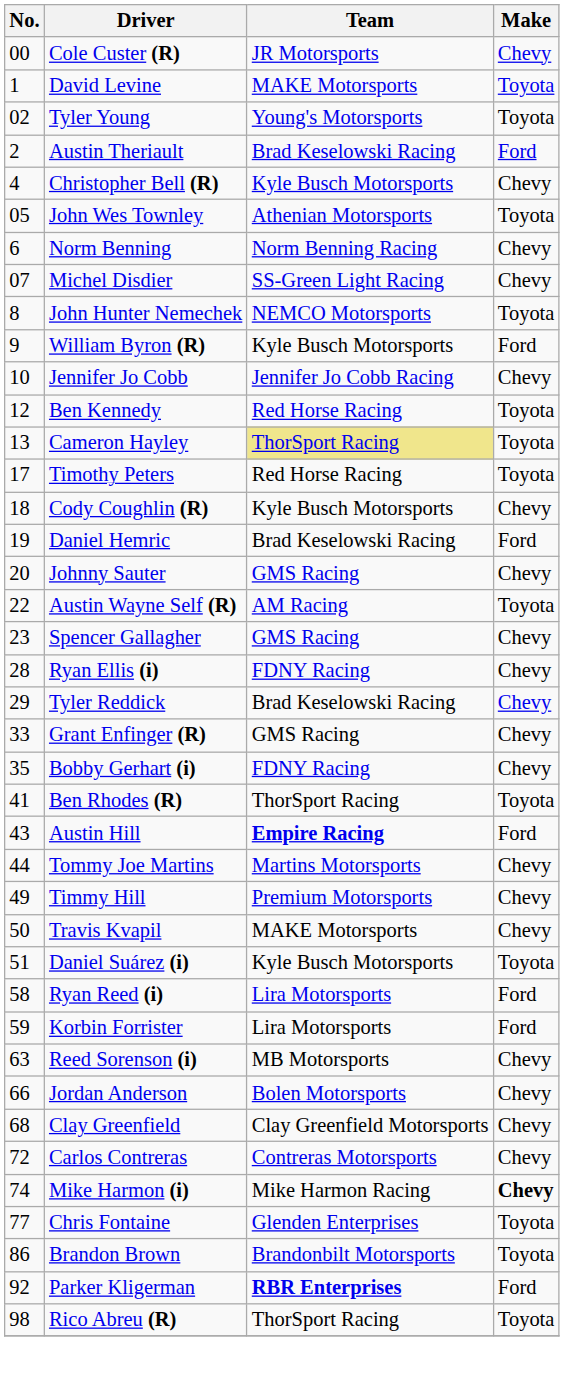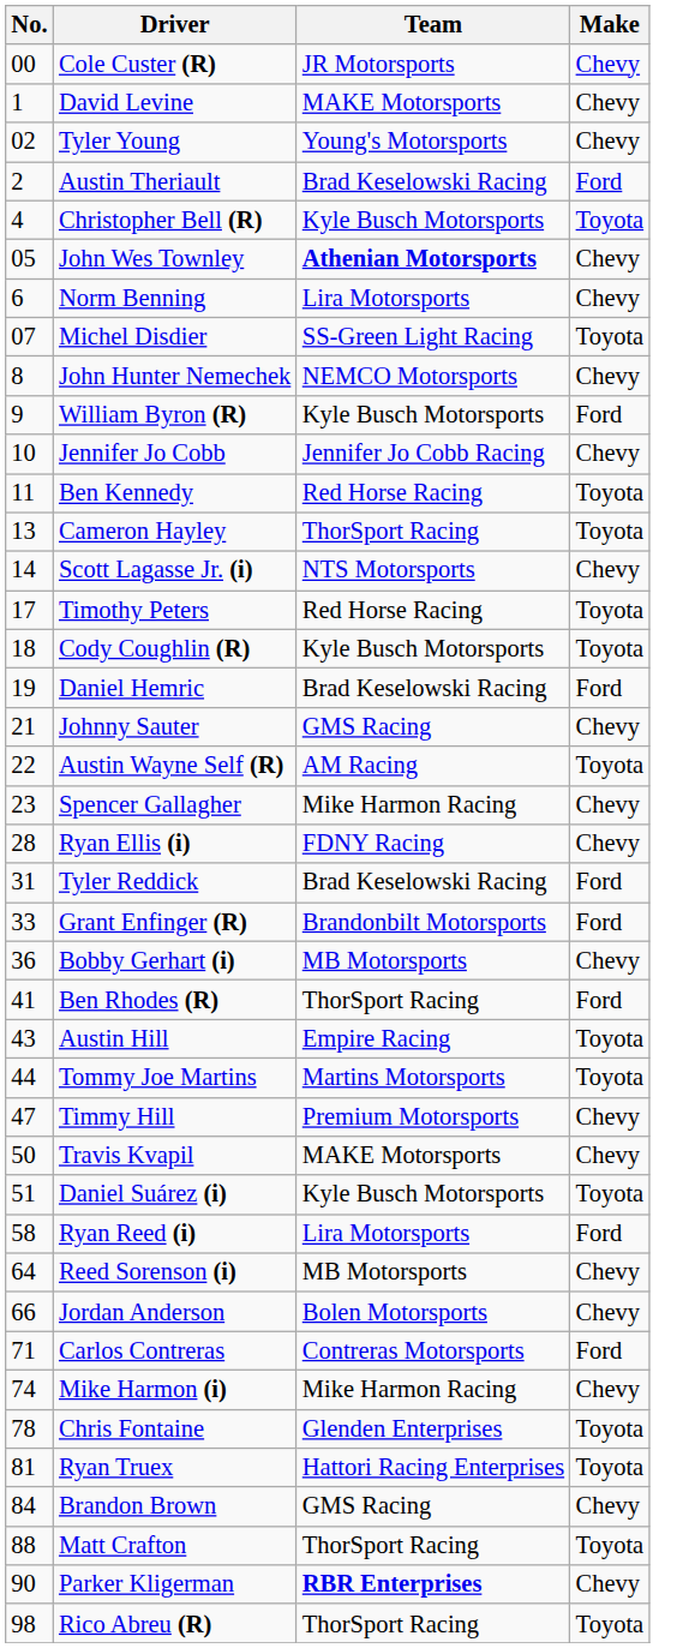David Levine | Make: Toyota -> Chevy
Tyler Young | Make: Toyota -> Chevy
Christopher Bell (R) | Make: Chevy -> Toyota
John Wes Townley | Team: normal -> bold
John Wes Townley | Make: Toyota -> Chevy
Norm Benning | Team: Norm Benning Racing -> Lira Motorsports
Michel Disdier | Make: Chevy -> Toyota
John Hunter Nemechek | Make: Toyota -> Chevy
Ben Kennedy | No.: 12 -> 11
Cameron Hayley | Team: khaki background -> no background
+ row: 14 | Scott Lagasse Jr. (i) | NTS Motorsports | Chevy
Cody Coughlin (R) | Make: Chevy -> Toyota
Johnny Sauter | No.: 20 -> 21
Spencer Gallagher | Team: GMS Racing -> Mike Harmon Racing
Tyler Reddick | No.: 29 -> 31
Tyler Reddick | Make: Chevy -> Ford
Grant Enfinger (R) | Team: GMS Racing -> Brandonbilt Motorsports
Grant Enfinger (R) | Make: Chevy -> Ford
Bobby Gerhart (i) | No.: 35 -> 36
Bobby Gerhart (i) | Team: FDNY Racing -> MB Motorsports
Ben Rhodes (R) | Make: Toyota -> Ford
Austin Hill | Team: bold -> normal
Austin Hill | Make: Ford -> Toyota
Tommy Joe Martins | Make: Chevy -> Toyota
Timmy Hill | No.: 49 -> 47
- row: 59 | Korbin Forrister | Lira Motorsports | Ford
Reed Sorenson (i) | No.: 63 -> 64
- row: 68 | Clay Greenfield | Clay Greenfield Motorsports | Chevy
Carlos Contreras | No.: 72 -> 71
Carlos Contreras | Make: Chevy -> Ford
Mike Harmon (i) | Make: bold -> normal
Chris Fontaine | No.: 77 -> 78
+ row: 81 | Ryan Truex | Hattori Racing Enterprises | Toyota
Brandon Brown | No.: 86 -> 84
Brandon Brown | Team: Brandonbilt Motorsports -> GMS Racing
Brandon Brown | Make: Toyota -> Chevy
+ row: 88 | Matt Crafton | ThorSport Racing | Toyota
Parker Kligerman | No.: 92 -> 90
Parker Kligerman | Make: Ford -> Chevy
